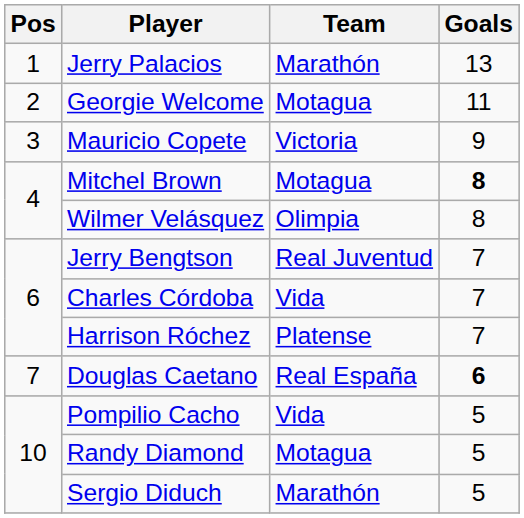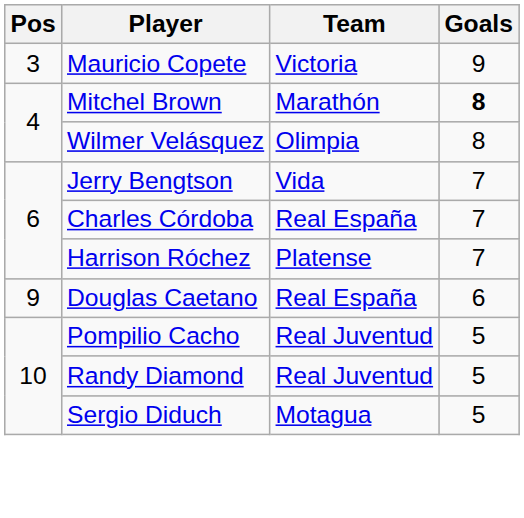- row: 1 | Jerry Palacios | Marathón | 13
- row: 2 | Georgie Welcome | Motagua | 11
Mitchel Brown | Team: Motagua -> Marathón
Jerry Bengtson | Team: Real Juventud -> Vida
Charles Córdoba | Team: Vida -> Real España
Douglas Caetano | Pos: 7 -> 9
Douglas Caetano | Goals: bold -> normal
Pompilio Cacho | Team: Vida -> Real Juventud
Randy Diamond | Team: Motagua -> Real Juventud
Sergio Diduch | Team: Marathón -> Motagua
